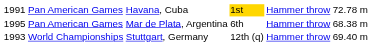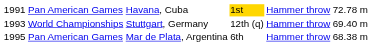rows swapped: World Championships <-> Pan American Games / Mar de Plata, Argentina
